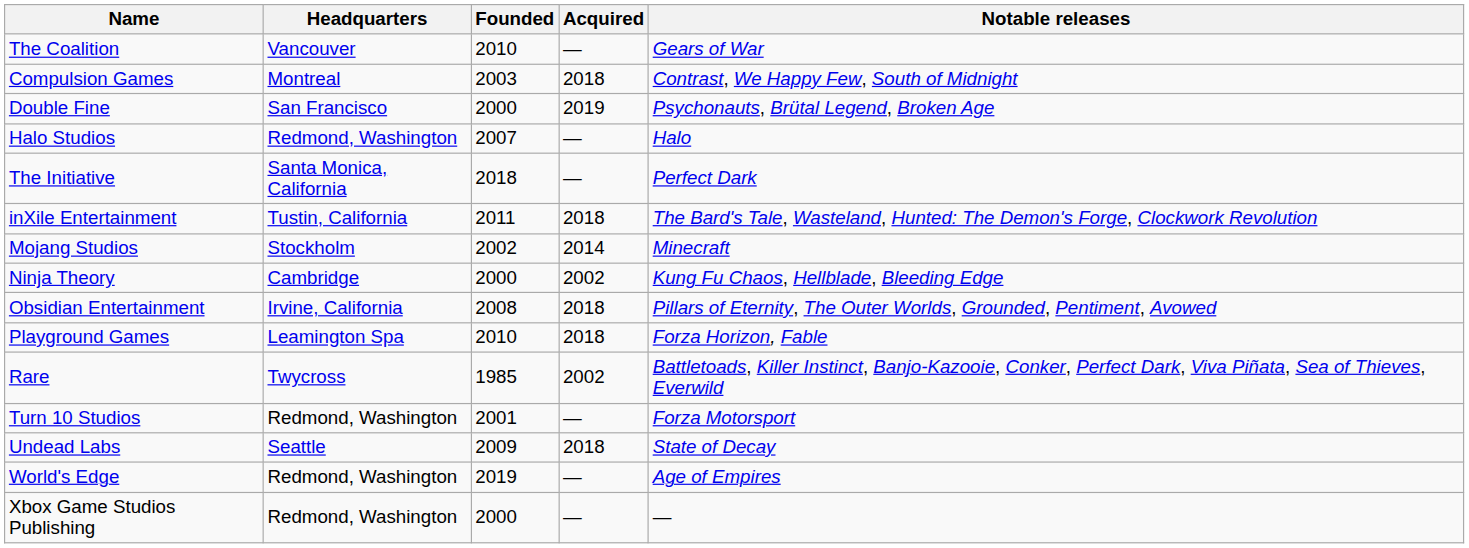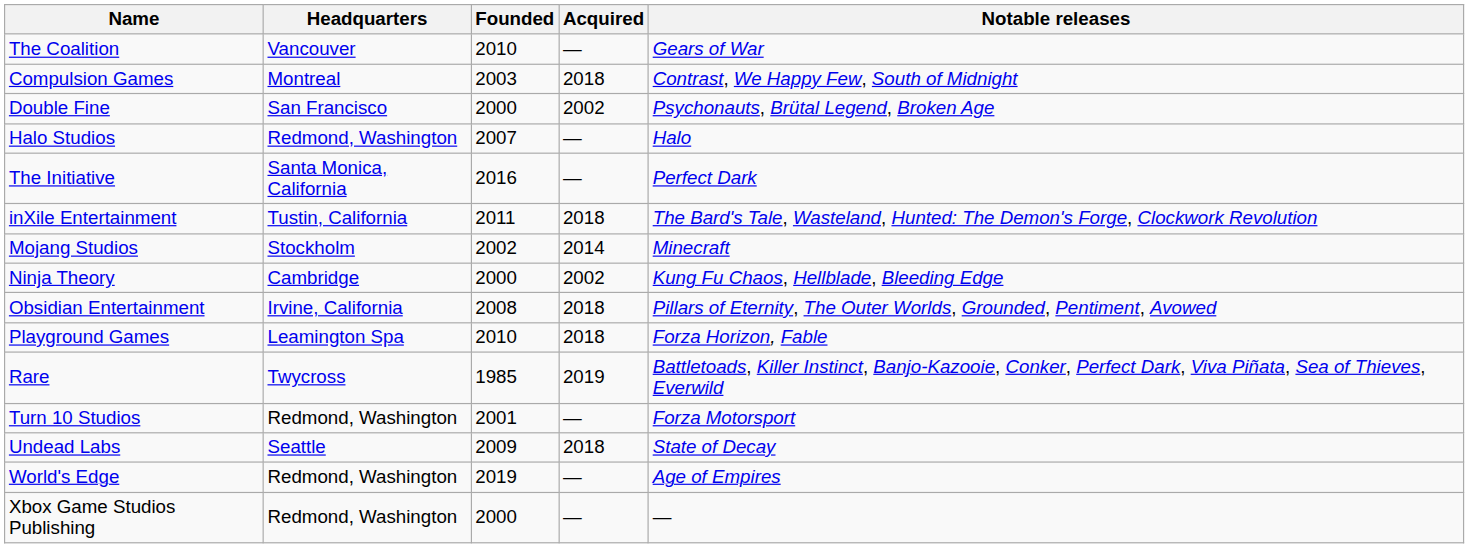Double Fine | Acquired: 2019 -> 2002
The Initiative | Founded: 2018 -> 2016
Rare | Acquired: 2002 -> 2019
